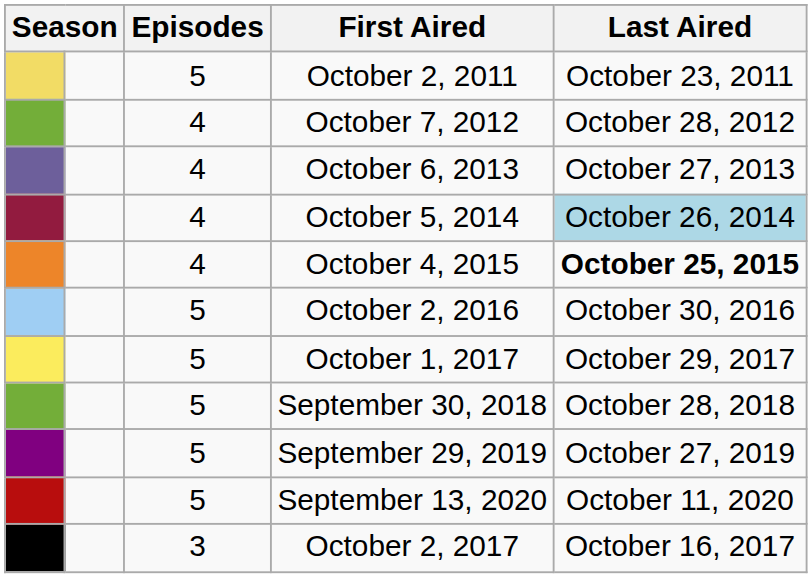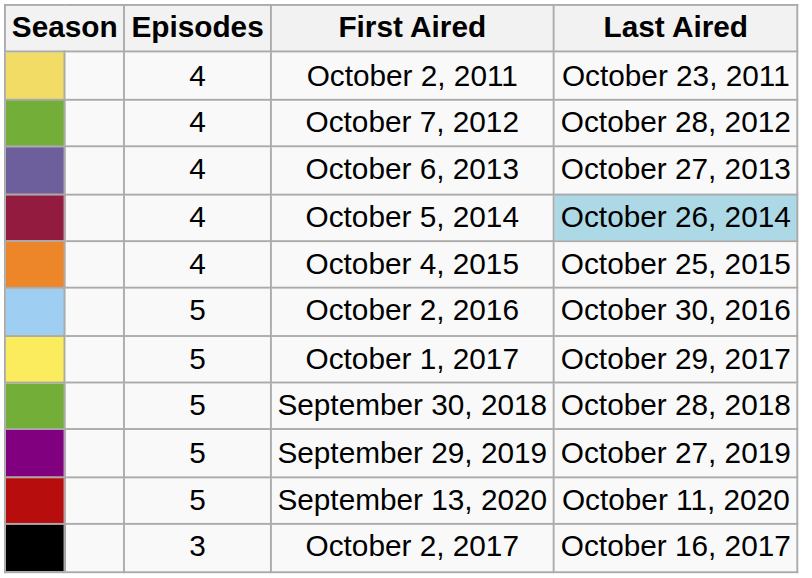October 2, 2011 | Episodes: 5 -> 4
October 4, 2015 | Last Aired: bold -> normal
